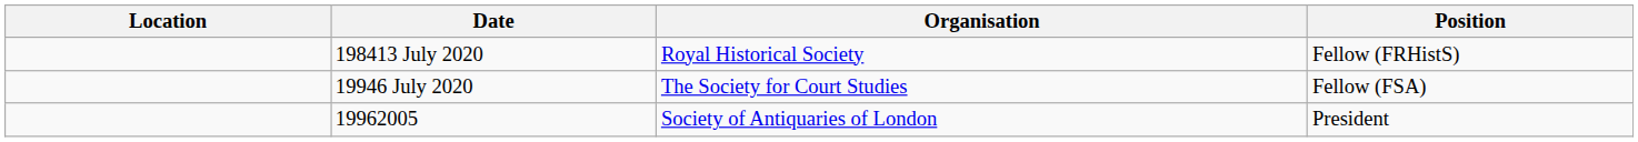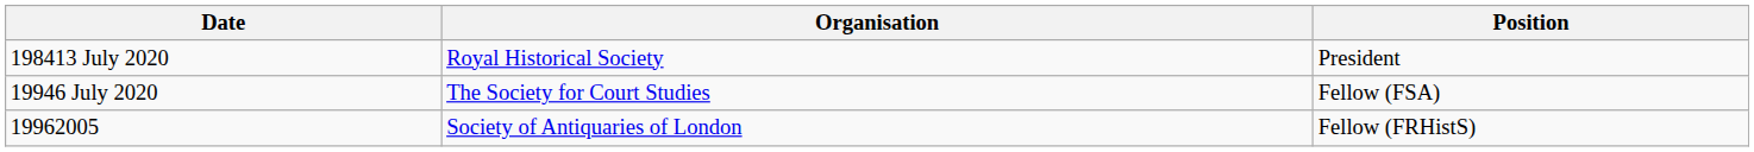- column: Location
198413 July 2020 | Position: Fellow (FRHistS) -> President
19962005 | Position: President -> Fellow (FRHistS)
